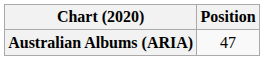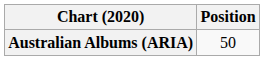Australian Albums (ARIA) | Position: 47 -> 50
